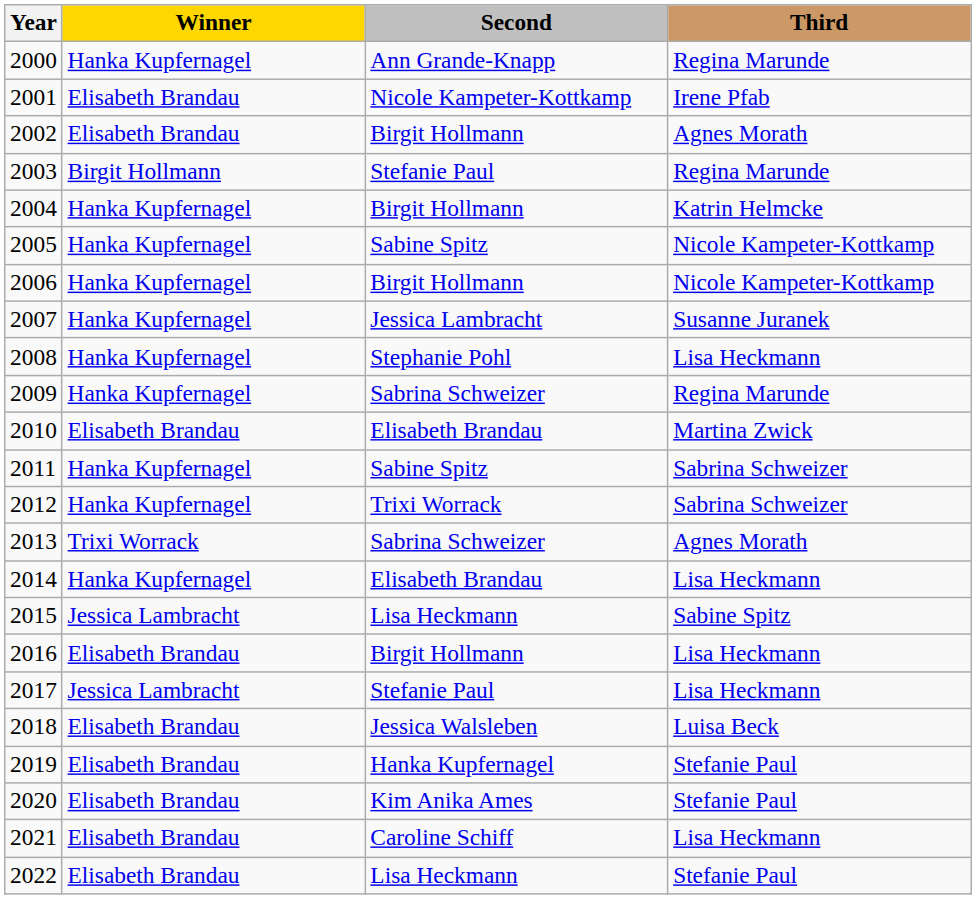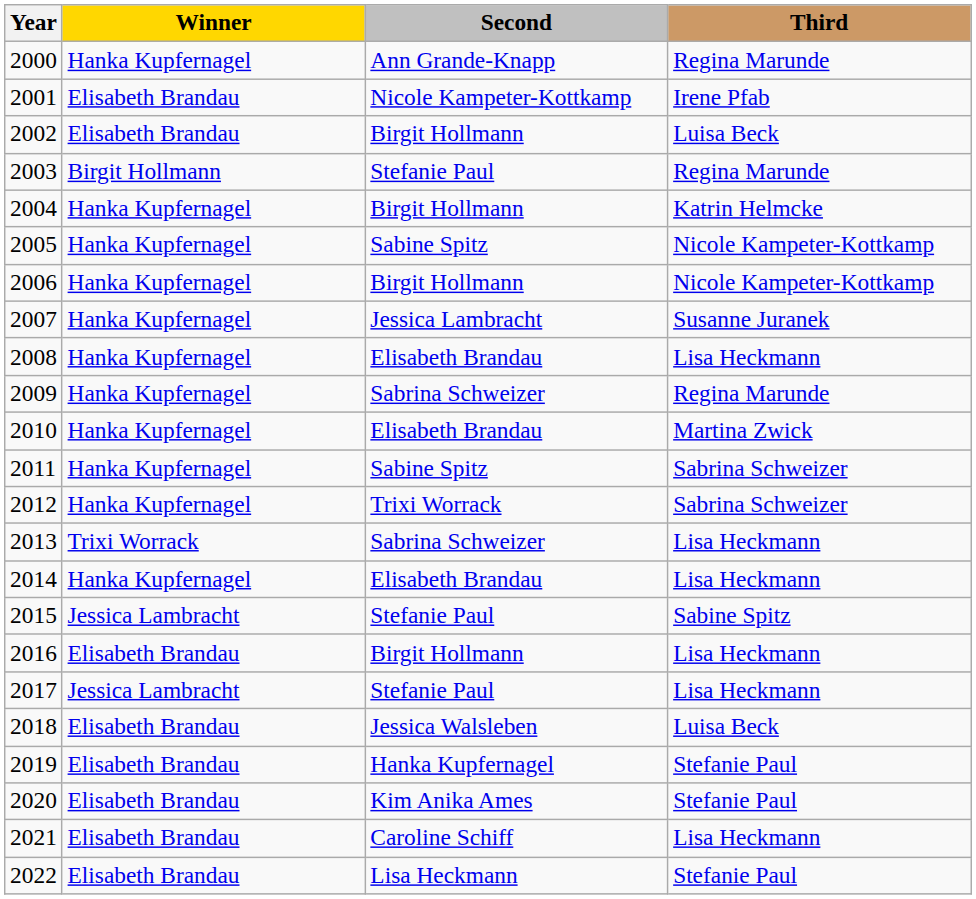2002 | Third: Agnes Morath -> Luisa Beck
2008 | Second: Stephanie Pohl -> Elisabeth Brandau
2010 | Winner: Elisabeth Brandau -> Hanka Kupfernagel
2013 | Third: Agnes Morath -> Lisa Heckmann
2015 | Second: Lisa Heckmann -> Stefanie Paul
